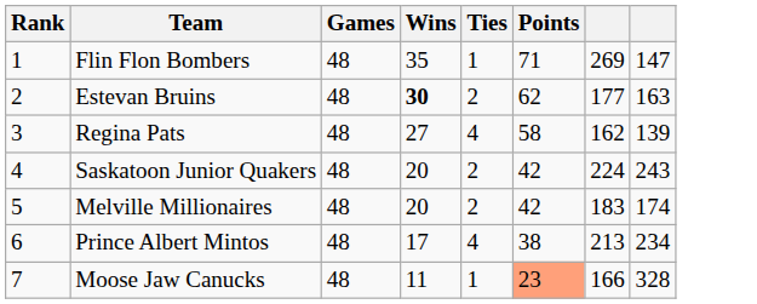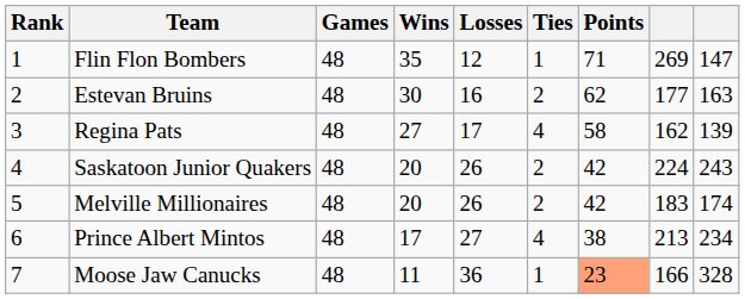+ column: Losses | 12 | 16 | 17 | 26 | 26 | 27 | 36
Estevan Bruins | Wins: bold -> normal
